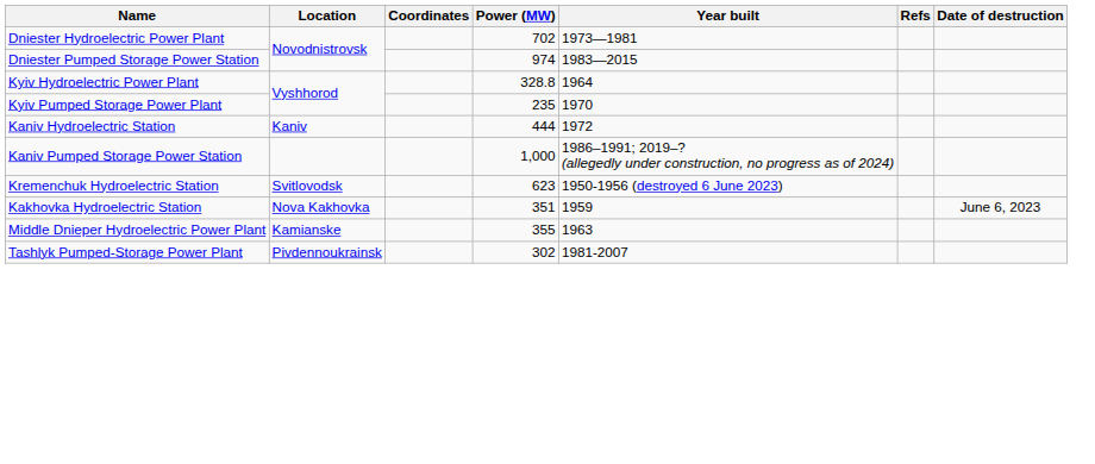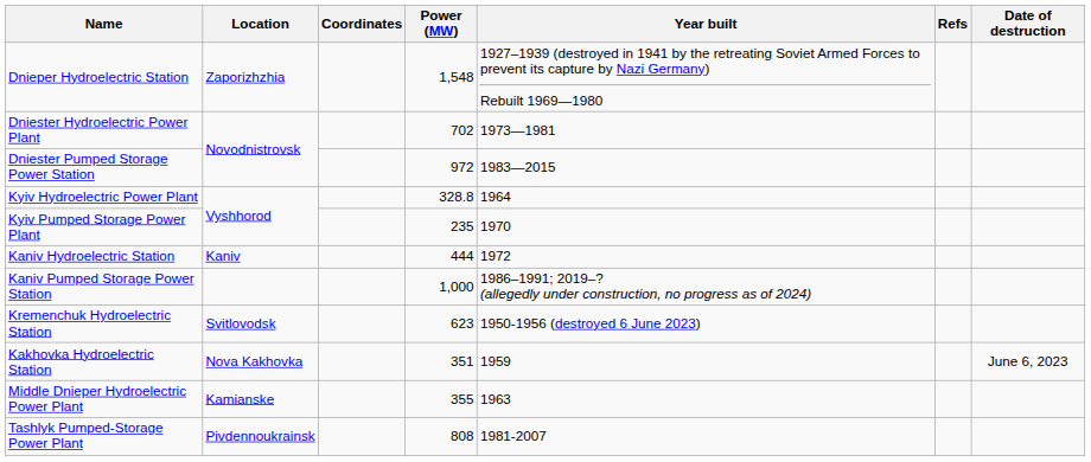+ row: Dnieper Hydroelectric Station | Zaporizhzhia | 1,548 | 1927–1939 (destroyed in 1941 by the retreating Soviet Armed Forces to prevent its capture by Nazi Germany) Rebuilt 1969—1980
Dniester Pumped Storage Power Station | Power (MW): 974 -> 972
Tashlyk Pumped-Storage Power Plant | Power (MW): 302 -> 808
